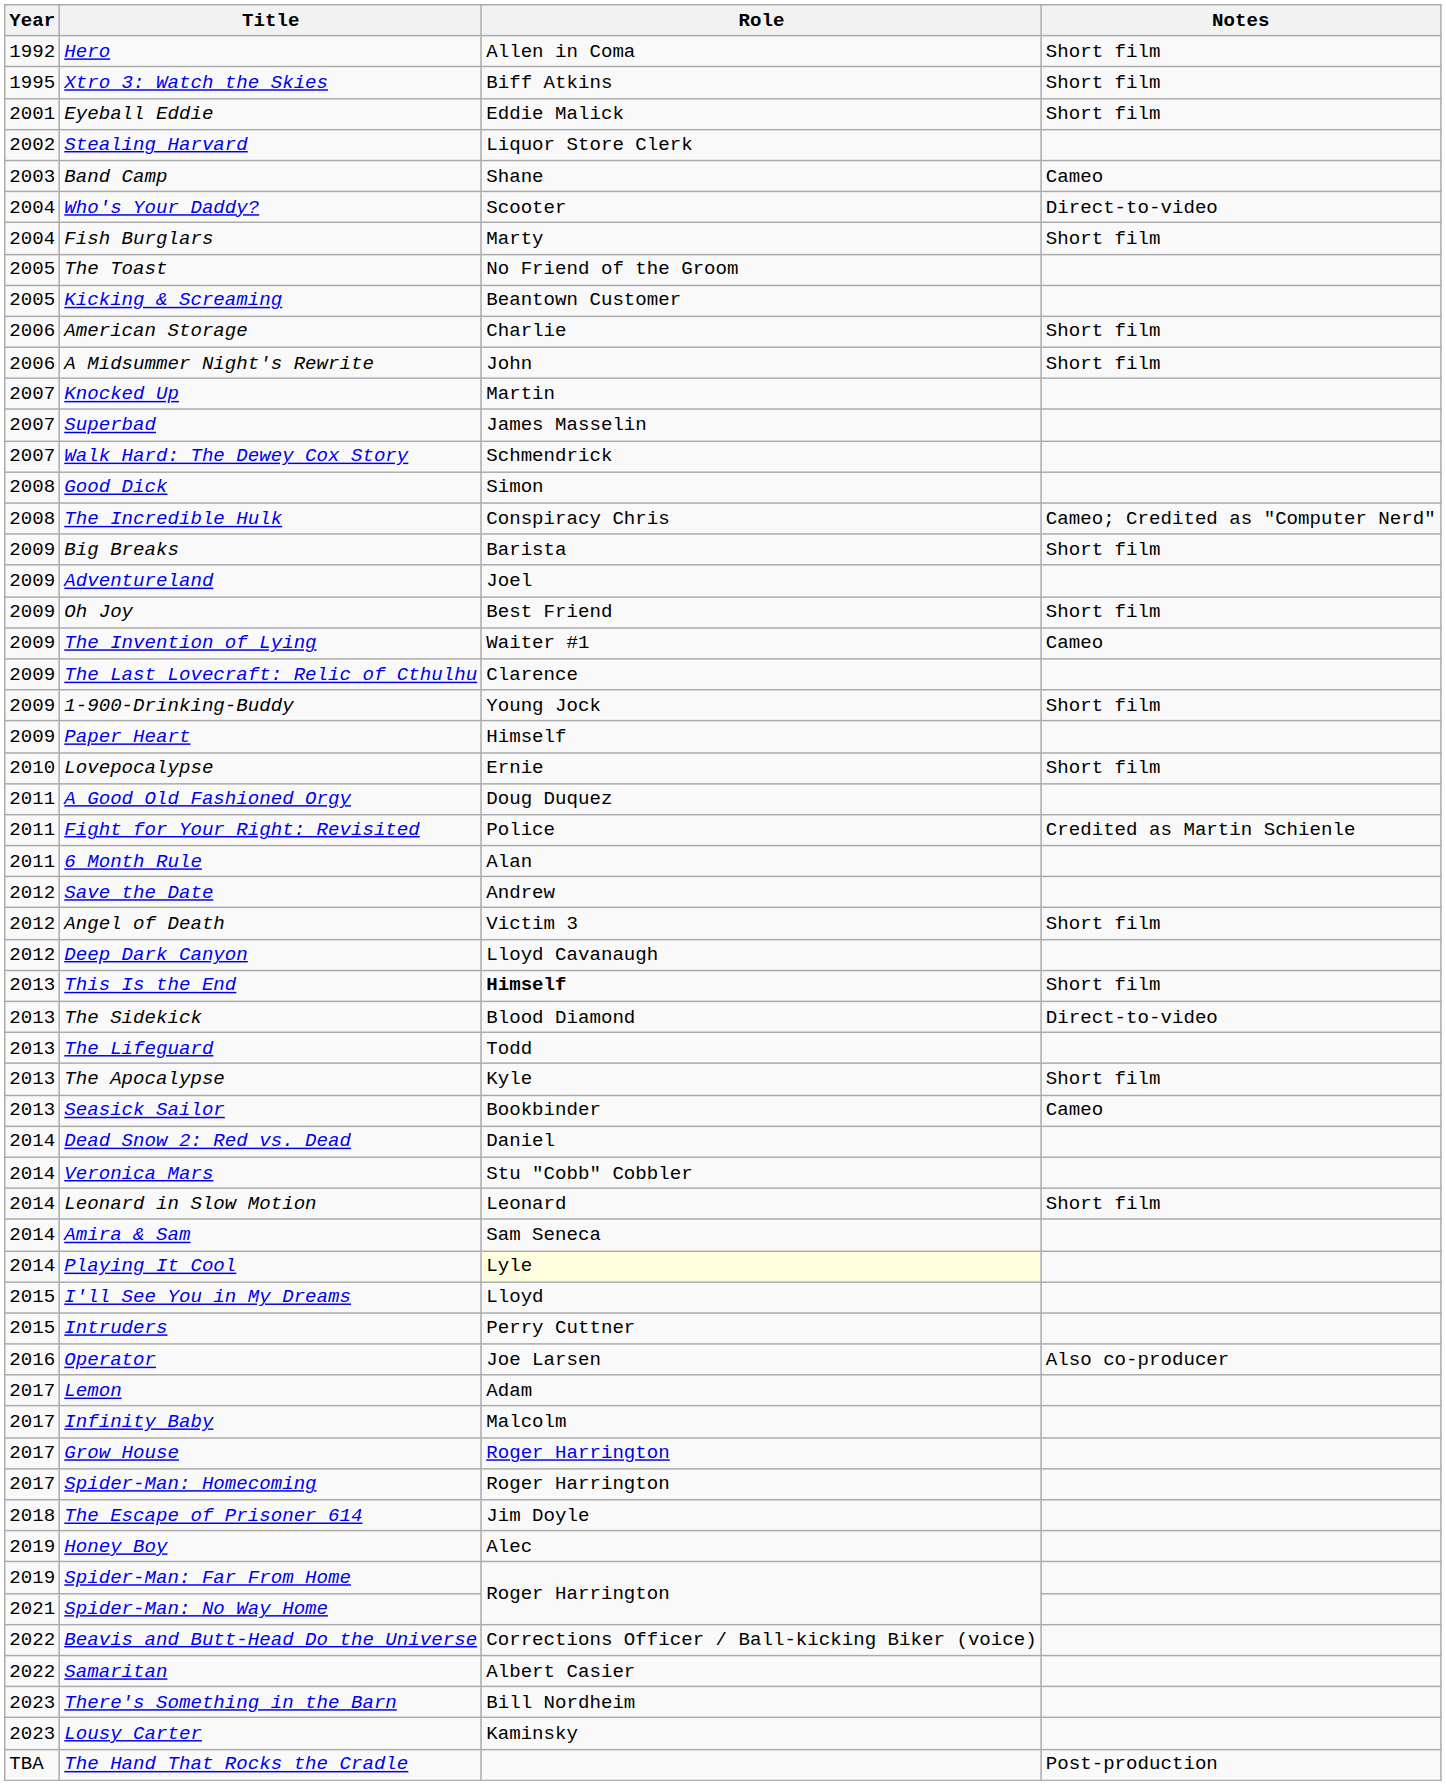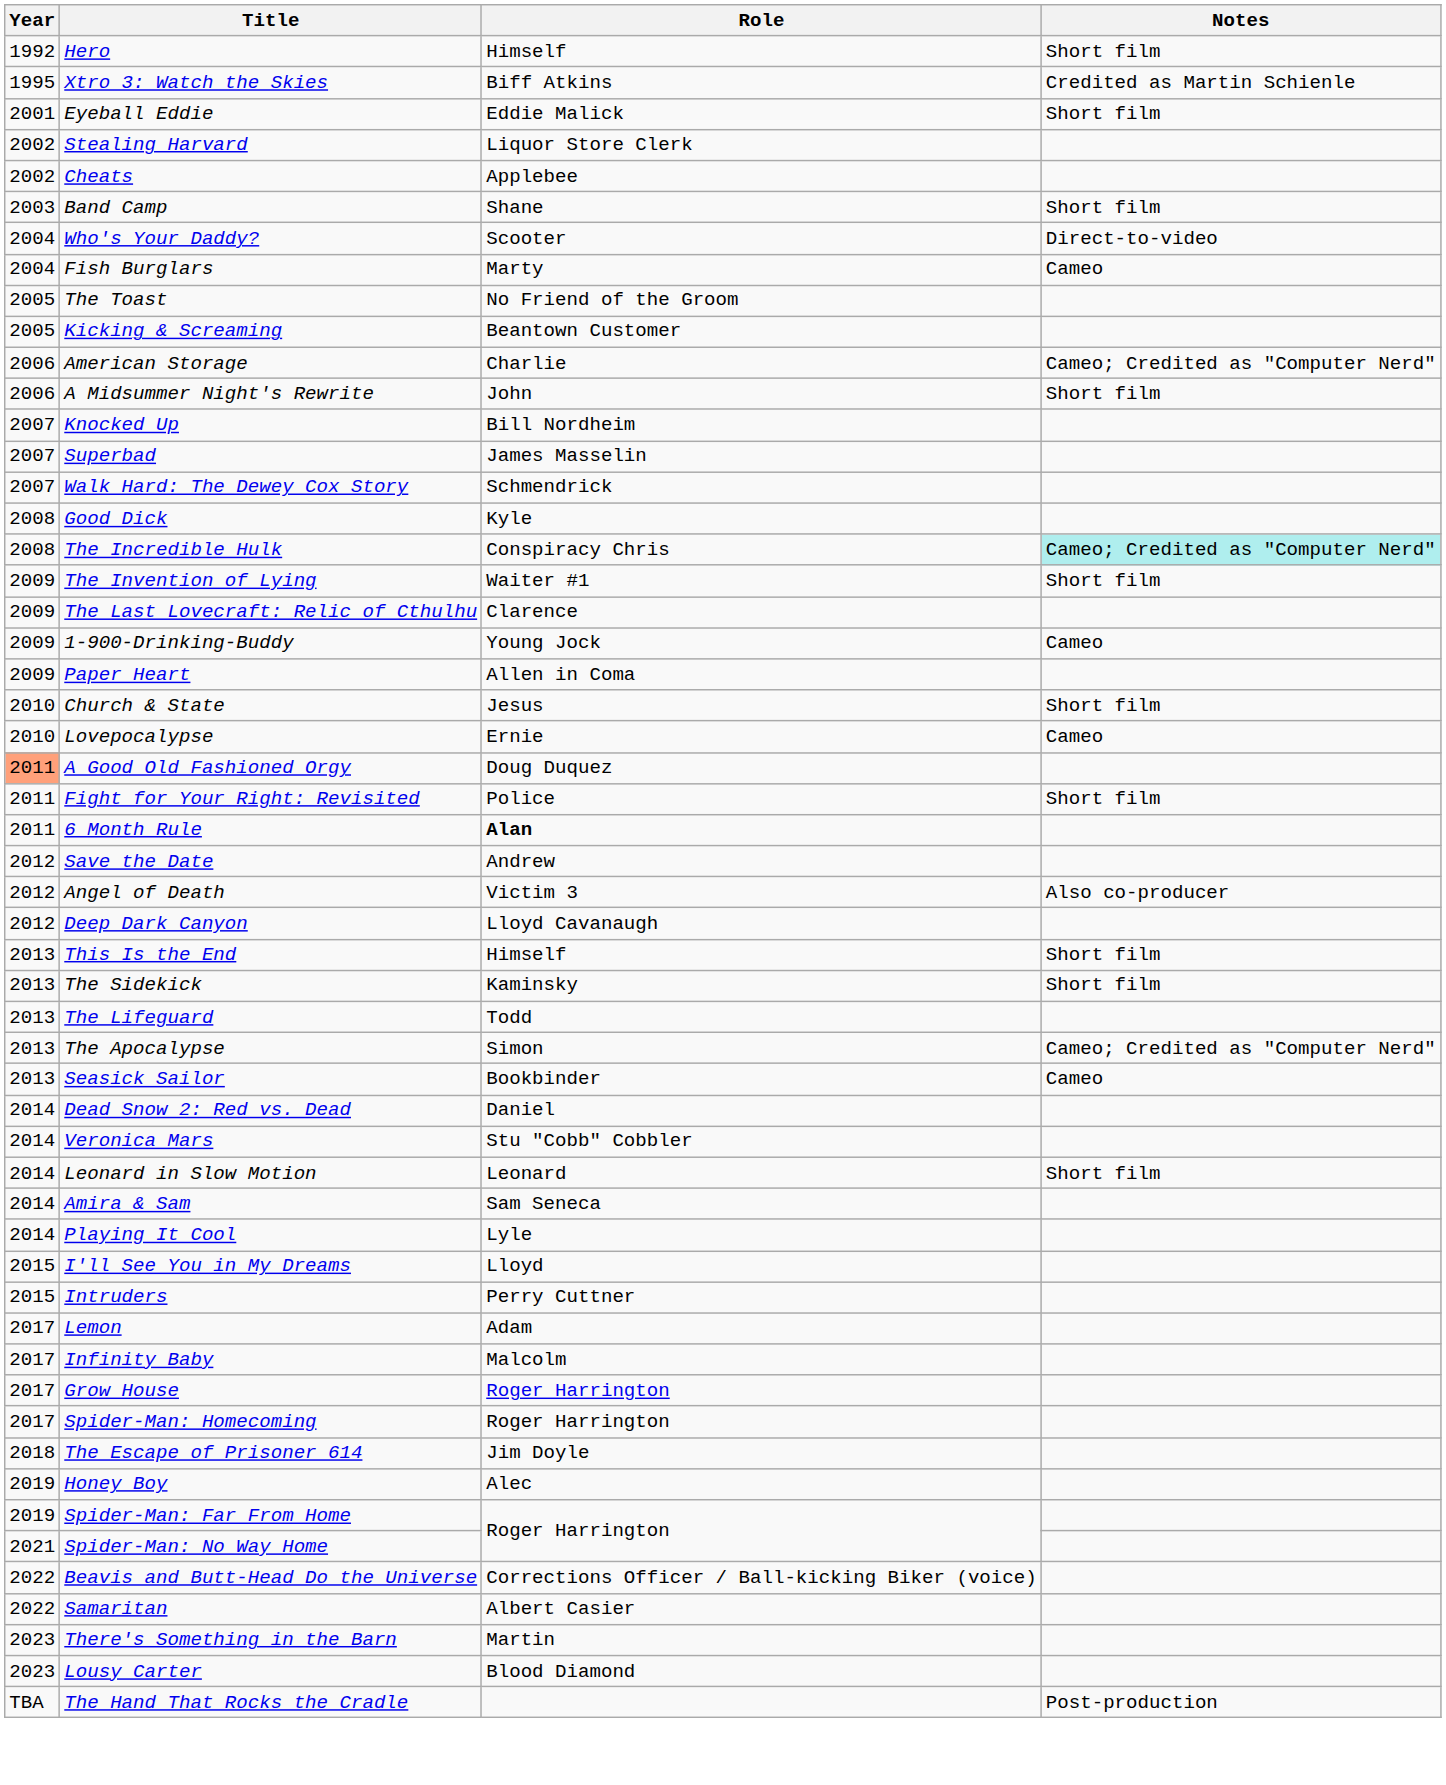Hero | Role: Allen in Coma -> Himself
Xtro 3: Watch the Skies | Notes: Short film -> Credited as Martin Schienle
+ row: 2002 | Cheats | Applebee
Band Camp | Notes: Cameo -> Short film
Fish Burglars | Notes: Short film -> Cameo
American Storage | Notes: Short film -> Cameo; Credited as "Computer Nerd"
Knocked Up | Role: Martin -> Bill Nordheim
Good Dick | Role: Simon -> Kyle
The Incredible Hulk | Notes: no background -> paleturquoise background
- row: 2009 | Big Breaks | Barista | Short film
- row: 2009 | Adventureland | Joel
- row: 2009 | Oh Joy | Best Friend | Short film
The Invention of Lying | Notes: Cameo -> Short film
1-900-Drinking-Buddy | Notes: Short film -> Cameo
Paper Heart | Role: Himself -> Allen in Coma
+ row: 2010 | Church & State | Jesus | Short film
Lovepocalypse | Notes: Short film -> Cameo
A Good Old Fashioned Orgy | Year: no background -> lightsalmon background
Fight for Your Right: Revisited | Notes: Credited as Martin Schienle -> Short film
6 Month Rule | Role: normal -> bold
Angel of Death | Notes: Short film -> Also co-producer
This Is the End | Role: bold -> normal
The Sidekick | Role: Blood Diamond -> Kaminsky
The Sidekick | Notes: Direct-to-video -> Short film
The Apocalypse | Role: Kyle -> Simon
The Apocalypse | Notes: Short film -> Cameo; Credited as "Computer Nerd"
Playing It Cool | Role: lightyellow background -> no background
- row: 2016 | Operator | Joe Larsen | Also co-producer
There's Something in the Barn | Role: Bill Nordheim -> Martin
Lousy Carter | Role: Kaminsky -> Blood Diamond
